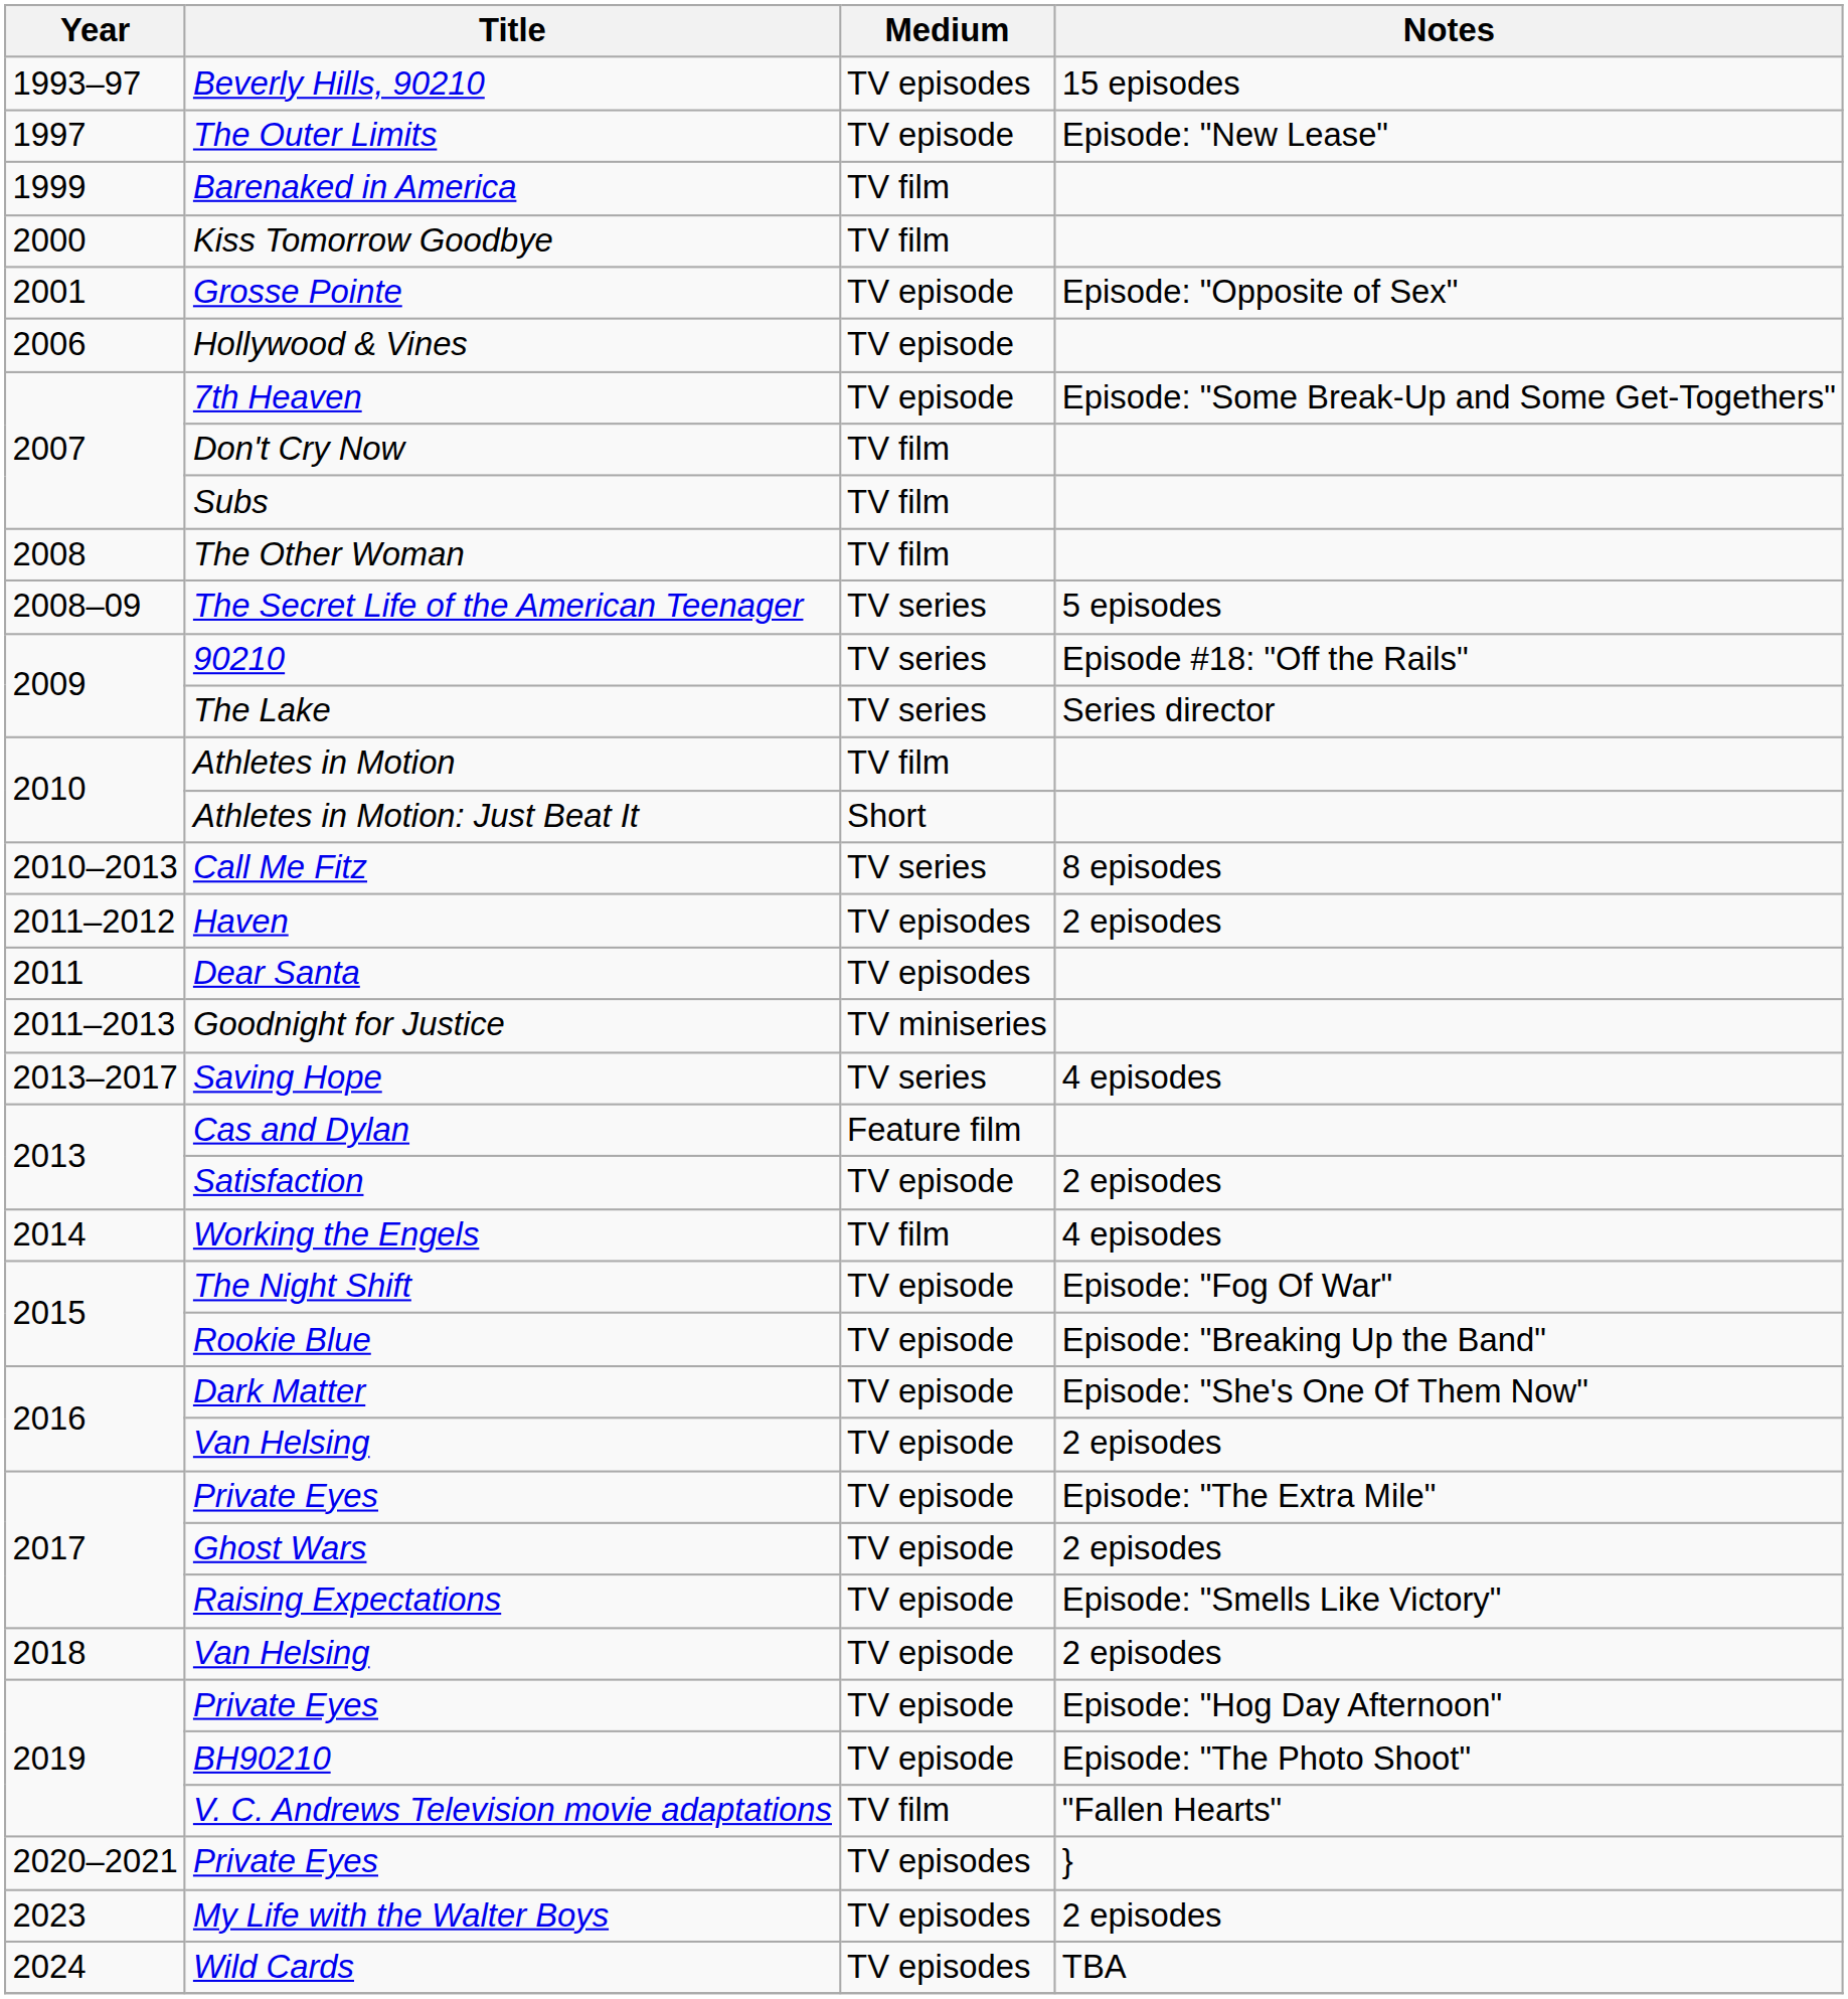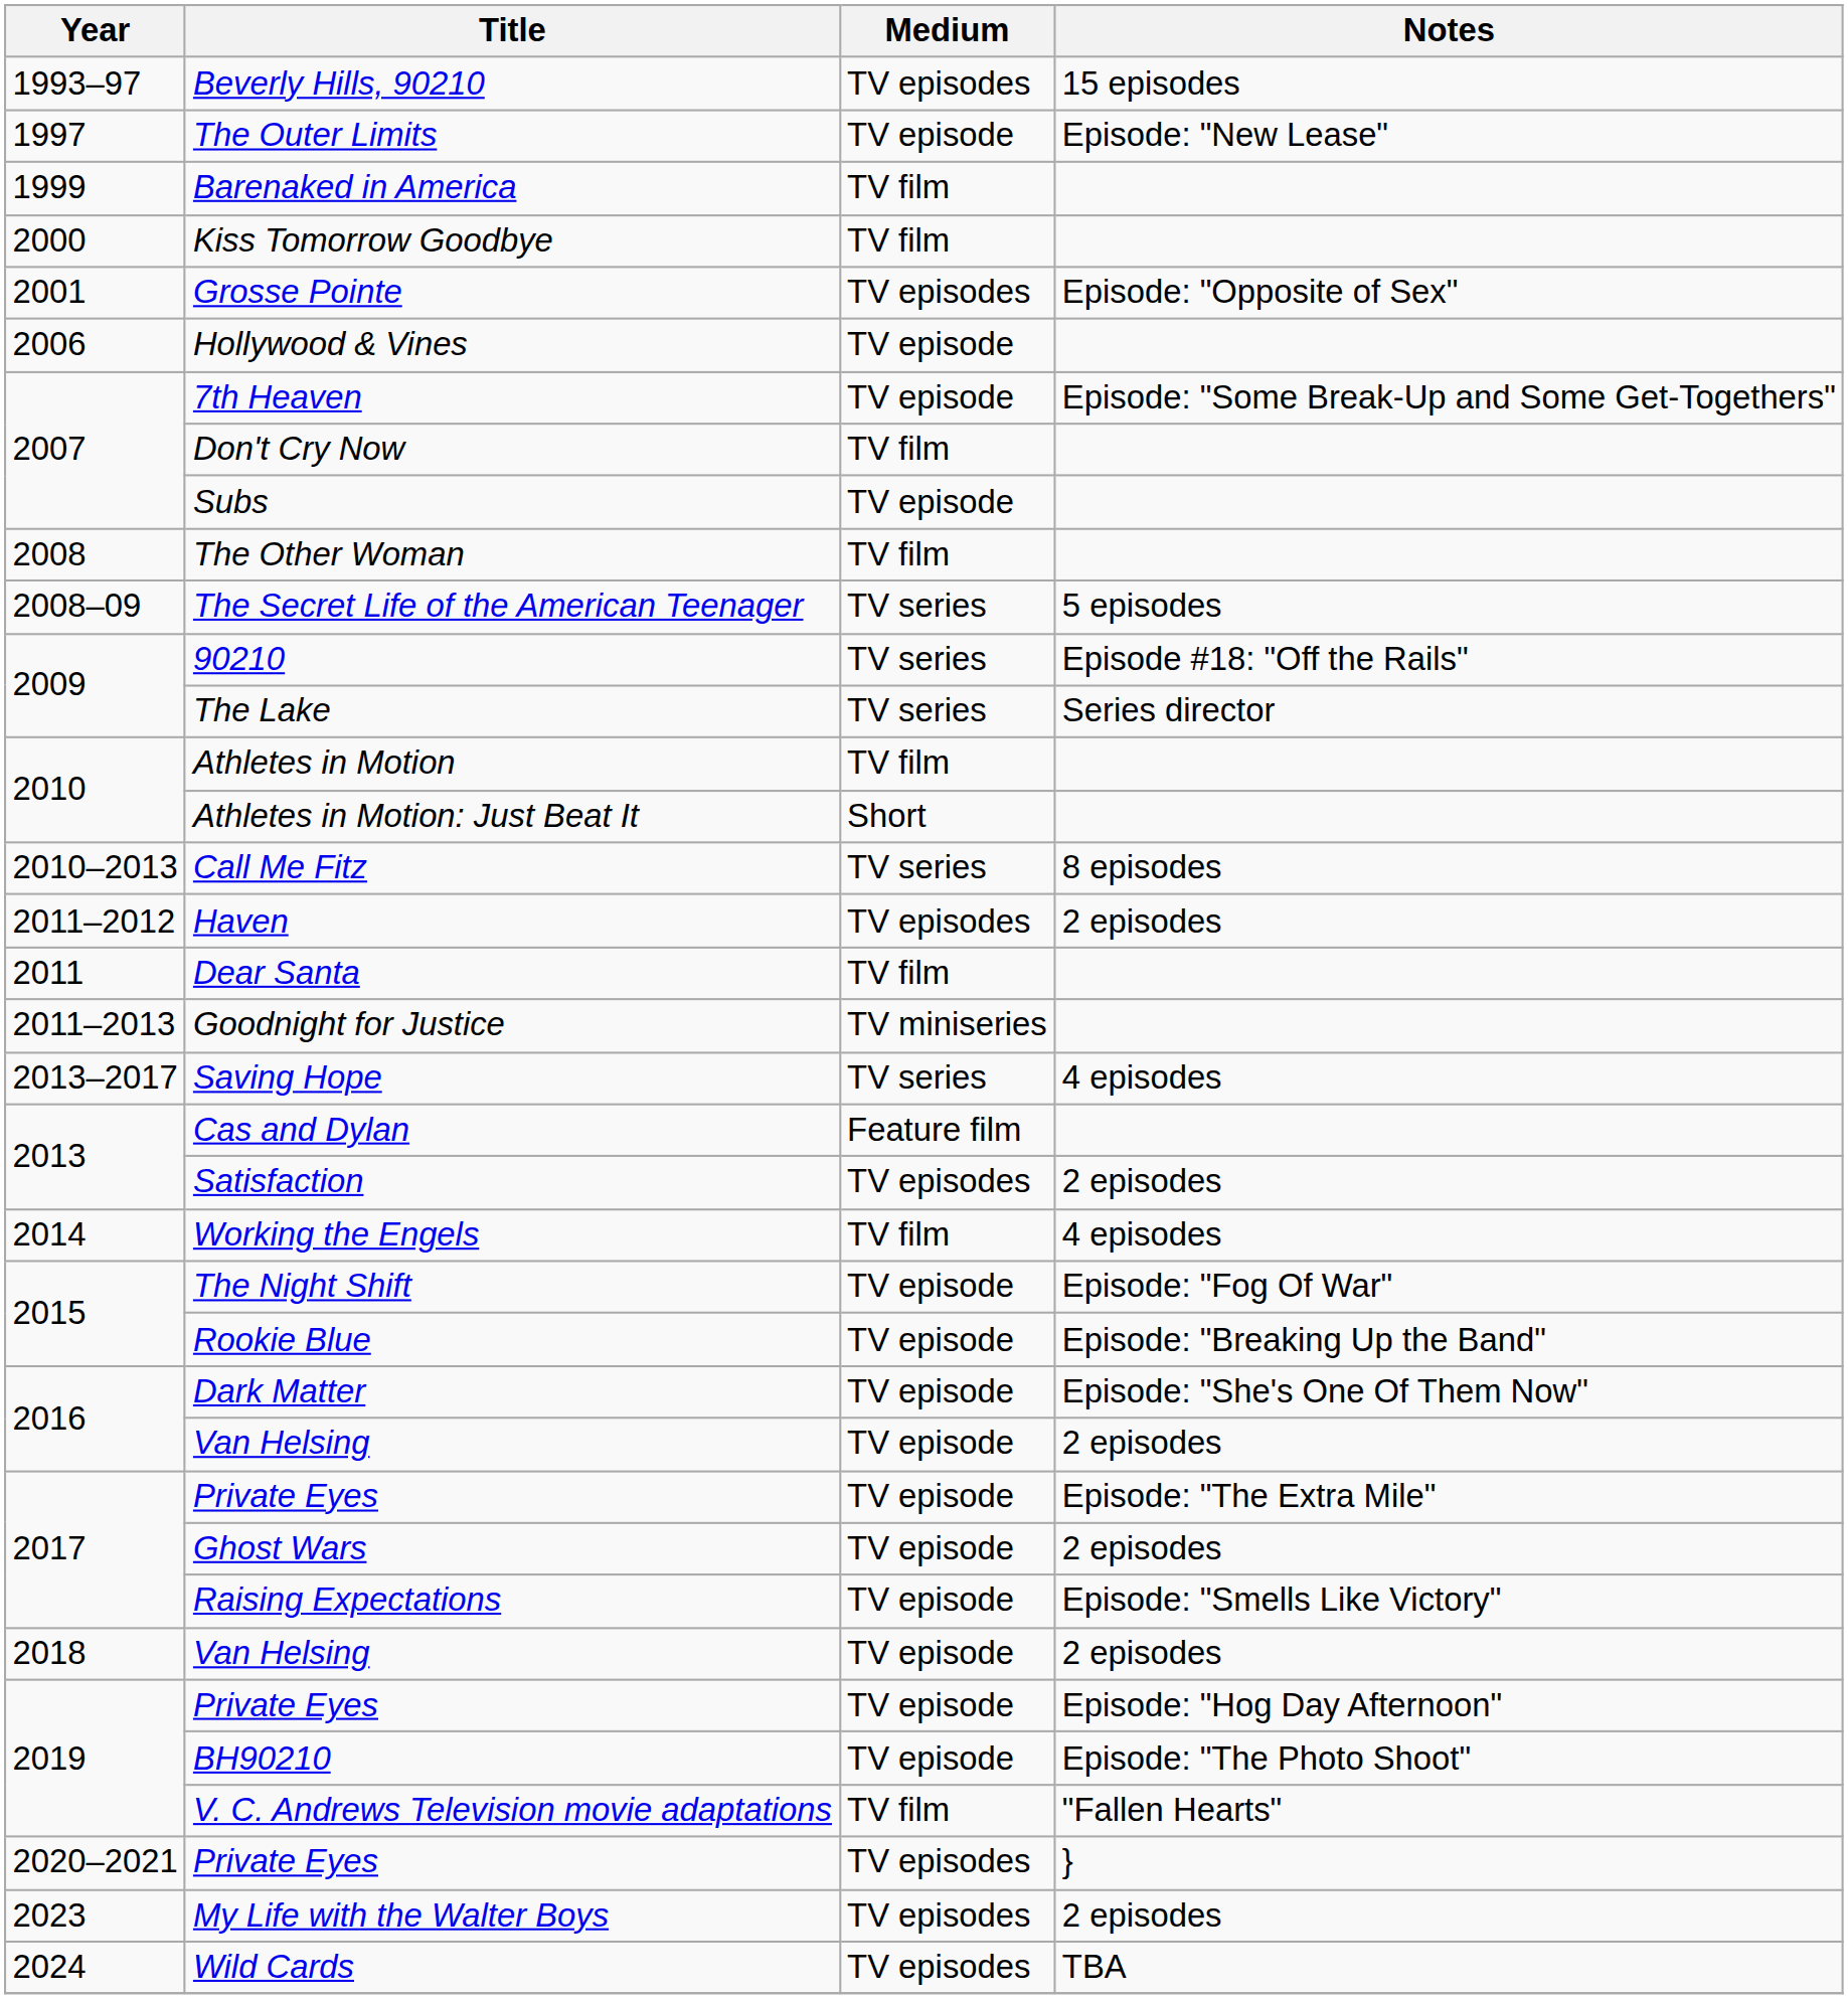Grosse Pointe | Medium: TV episode -> TV episodes
Subs | Medium: TV film -> TV episode
Dear Santa | Medium: TV episodes -> TV film
Satisfaction | Medium: TV episode -> TV episodes
